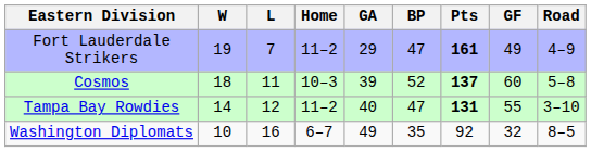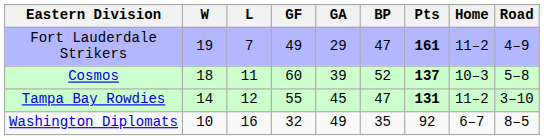columns swapped: GF <-> Home
Tampa Bay Rowdies | GA: 40 -> 45
